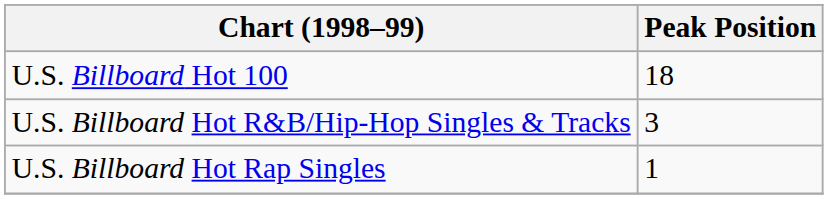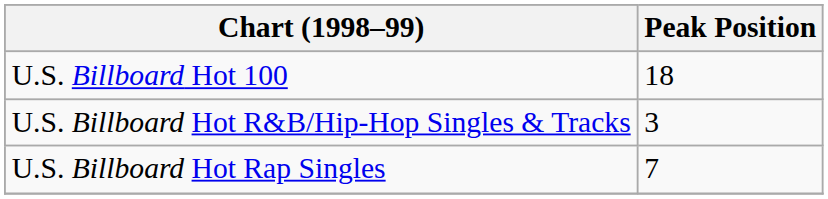U.S. Billboard Hot Rap Singles | Peak Position: 1 -> 7
